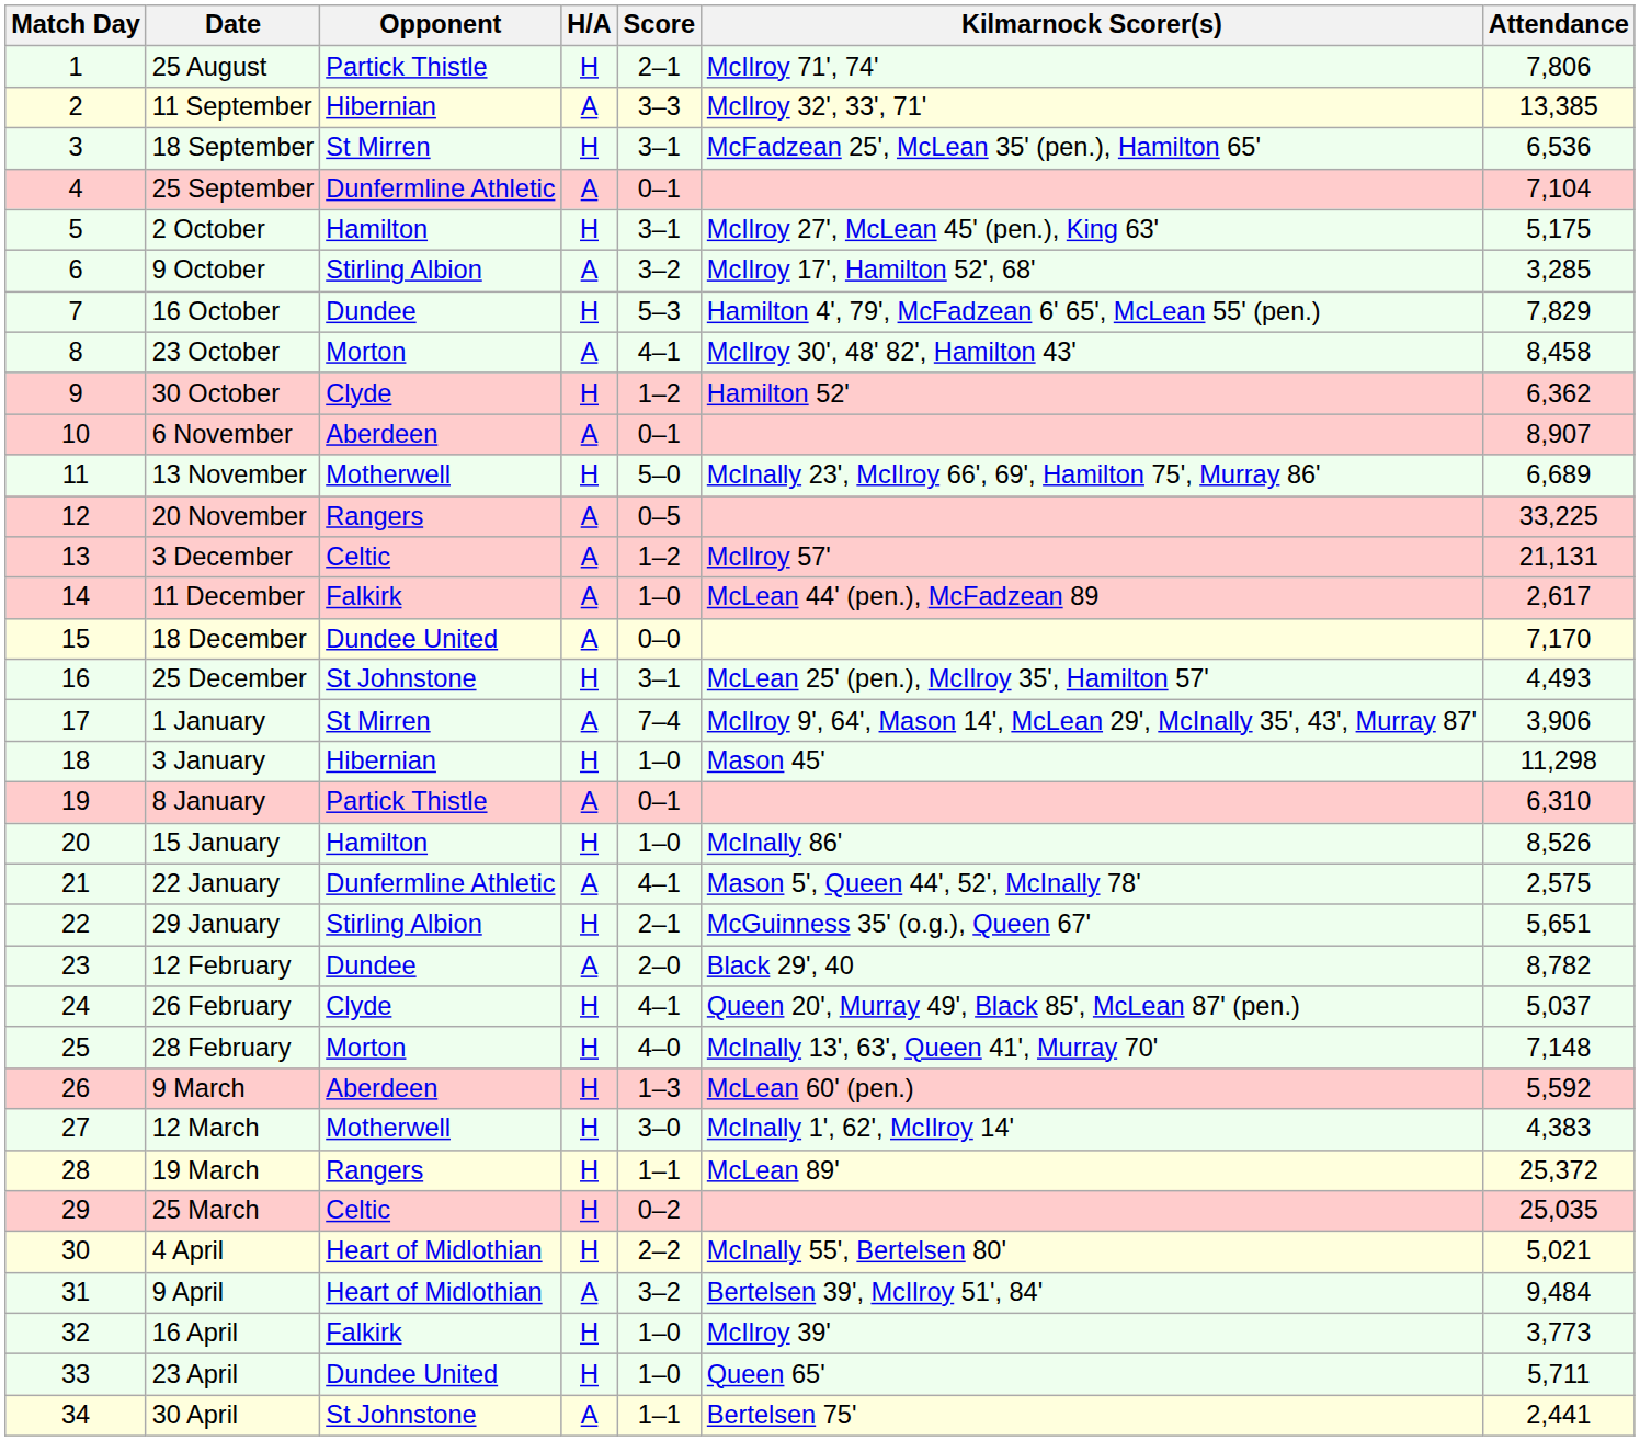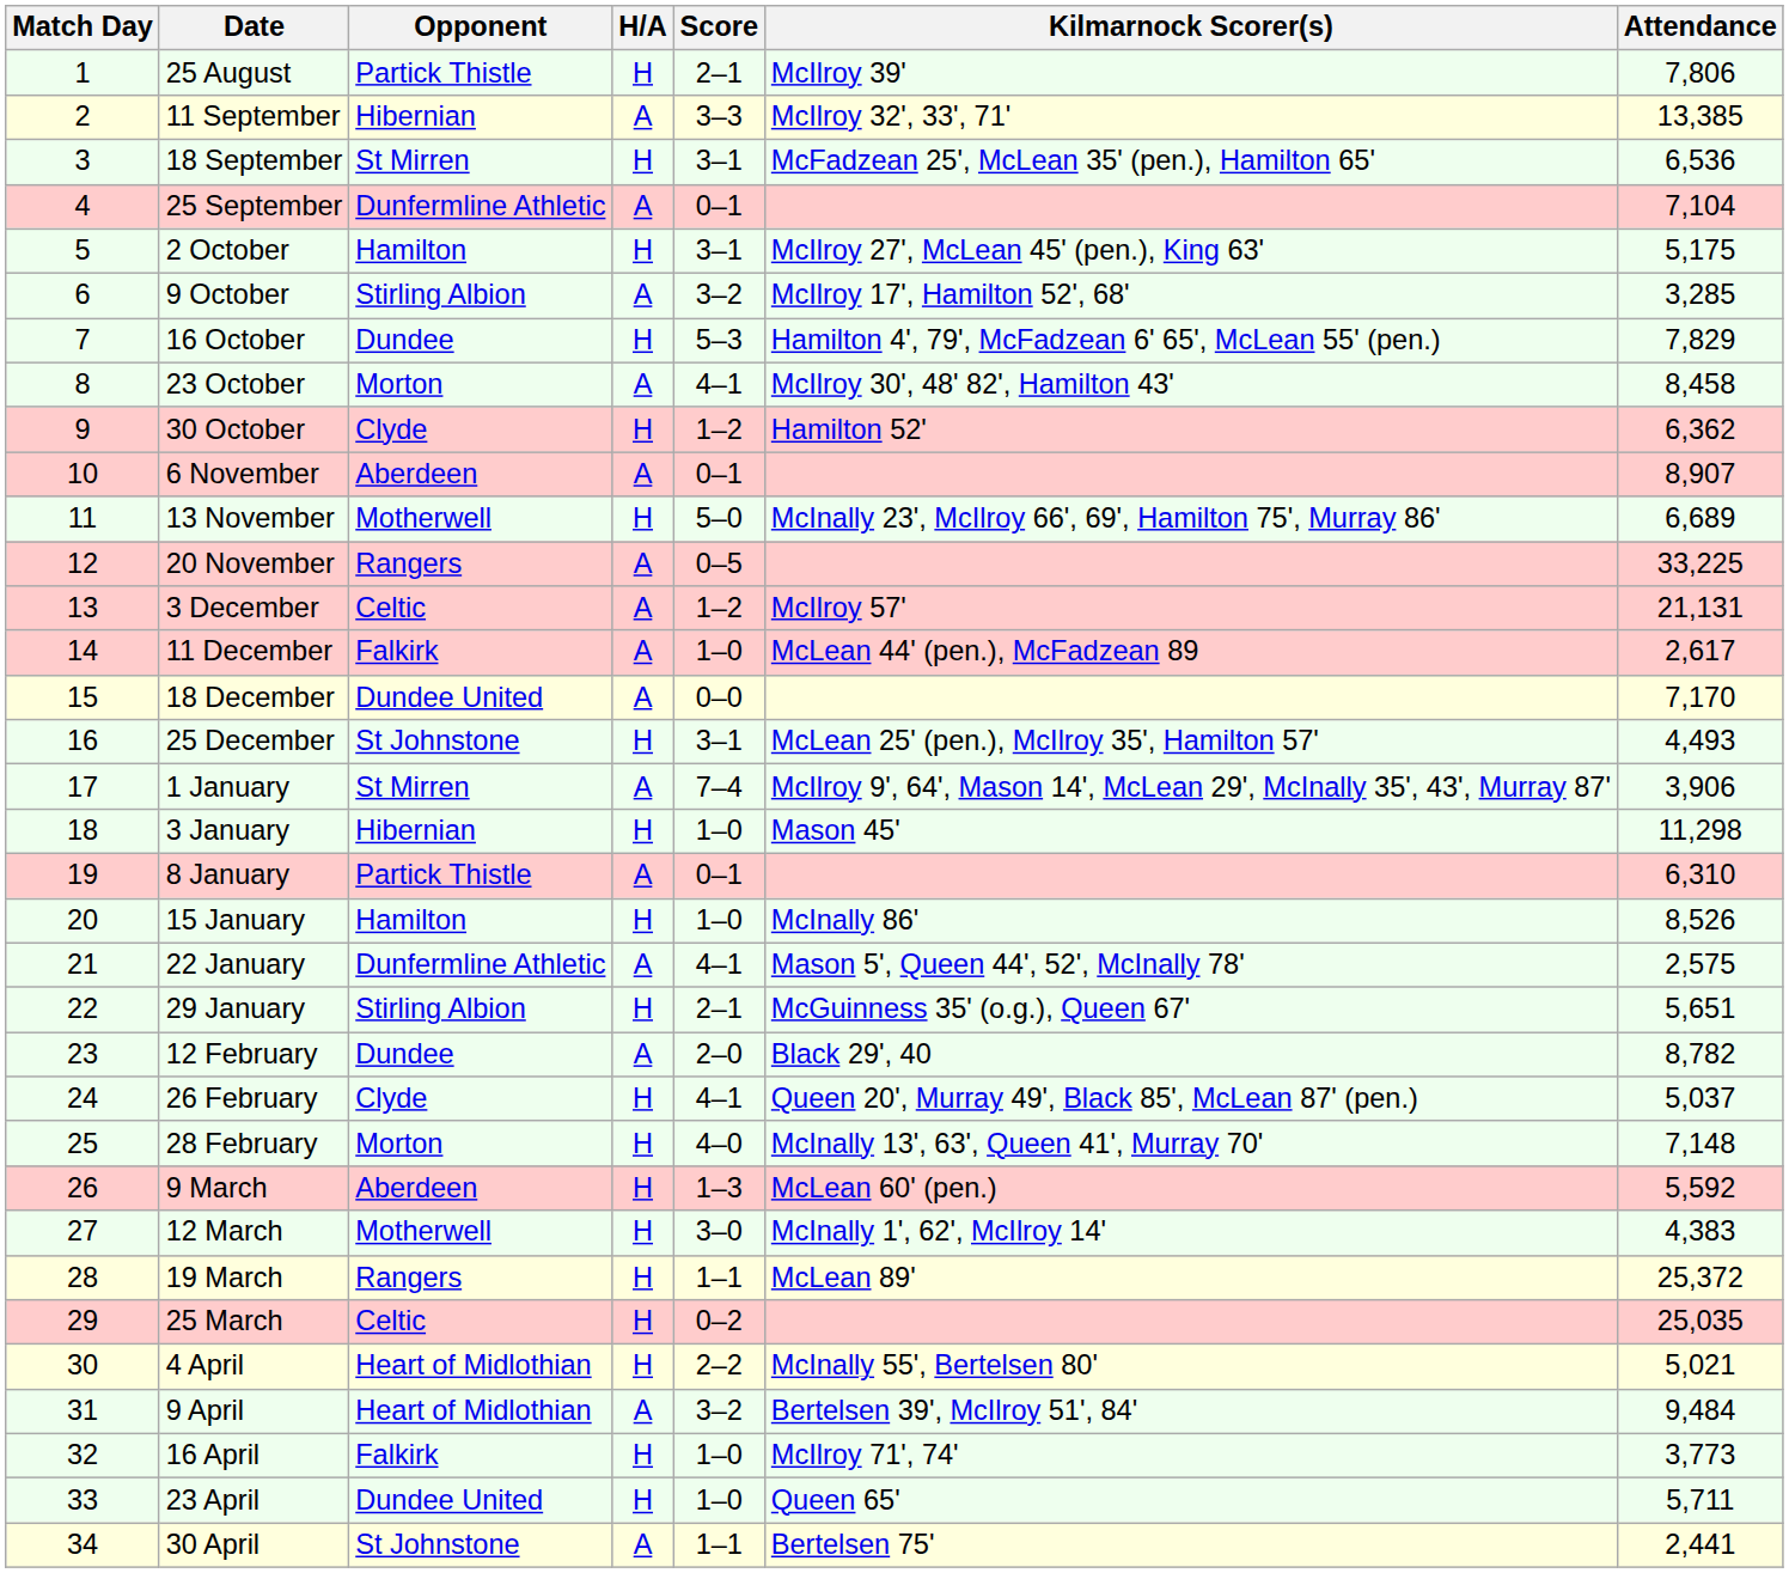25 August | Kilmarnock Scorer(s): McIlroy 71', 74' -> McIlroy 39'
16 April | Kilmarnock Scorer(s): McIlroy 39' -> McIlroy 71', 74'
